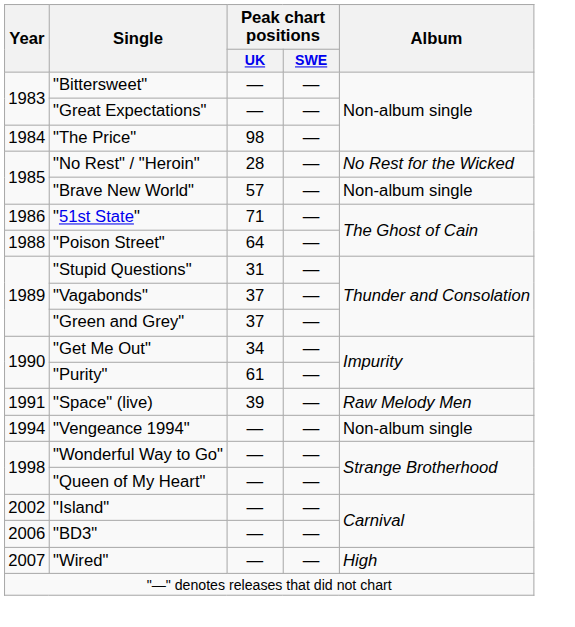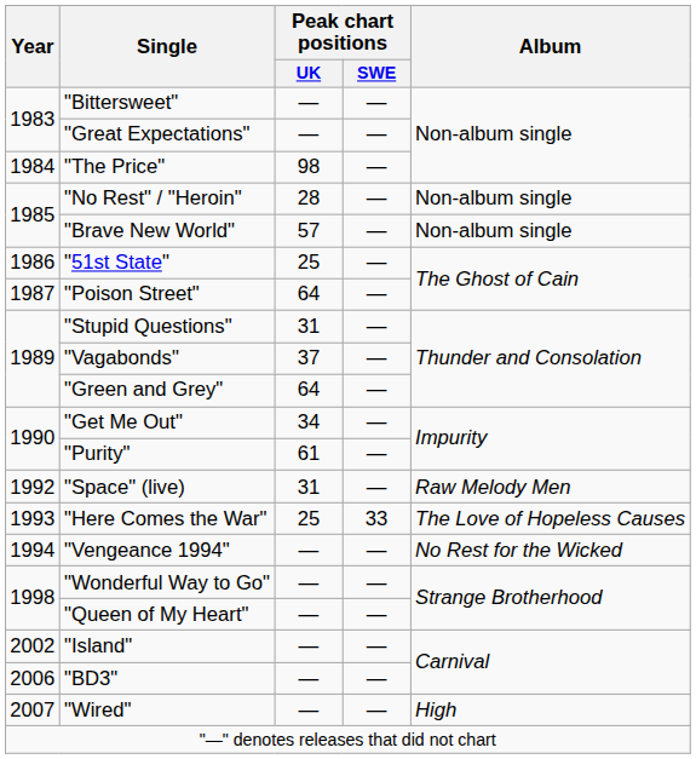"No Rest" / "Heroin" | Album: No Rest for the Wicked -> Non-album single
"51st State" | Peak chart positions / UK: 71 -> 25
"Poison Street" | Year: 1988 -> 1987
"Green and Grey" | Peak chart positions / UK: 37 -> 64
"Space" (live) | Year: 1991 -> 1992
"Space" (live) | Peak chart positions / UK: 39 -> 31
+ row: 1993 | "Here Comes the War" | 25 | 33 | The Love of Hopeless Causes
"Vengeance 1994" | Album: Non-album single -> No Rest for the Wicked
